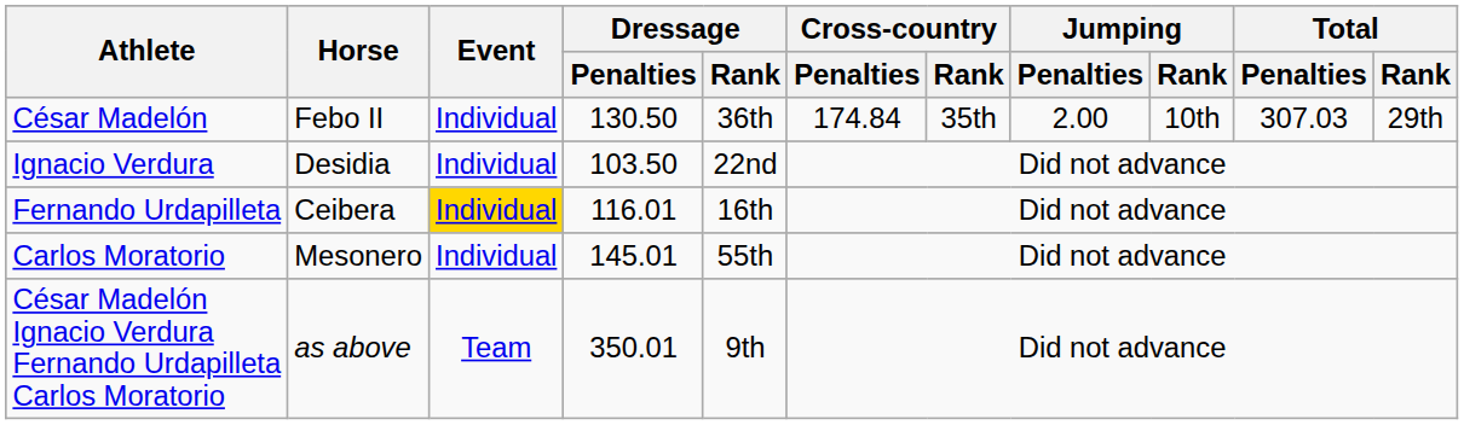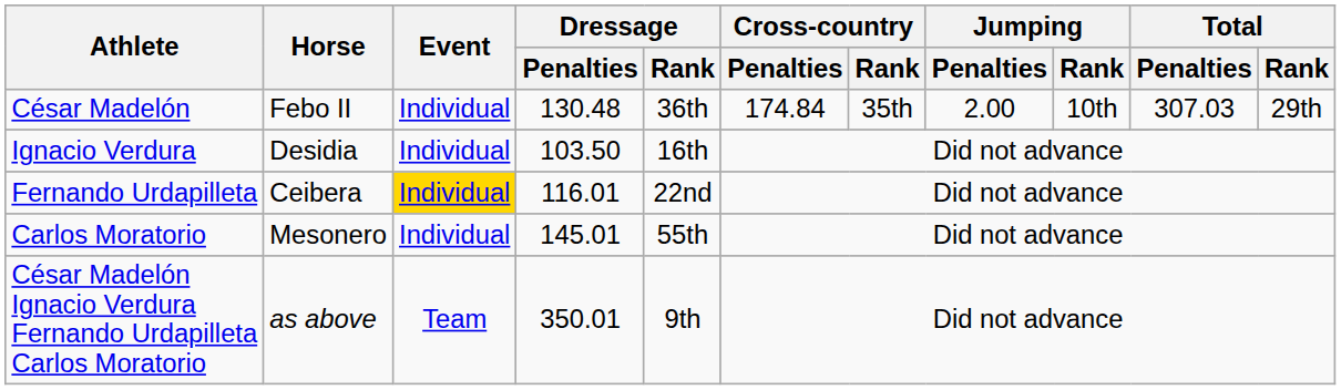César Madelón | Dressage / Penalties: 130.50 -> 130.48
Ignacio Verdura | Dressage / Rank: 22nd -> 16th
Fernando Urdapilleta | Dressage / Rank: 16th -> 22nd
